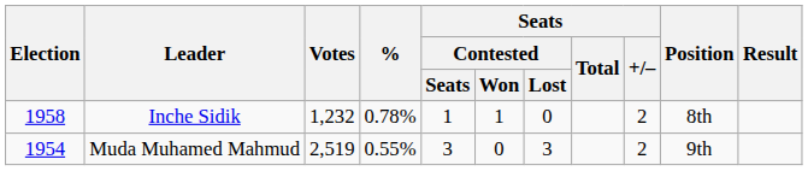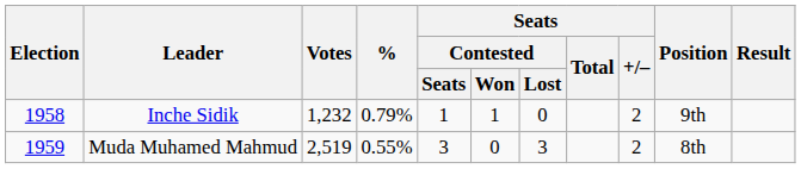Inche Sidik | %: 0.78% -> 0.79%
Inche Sidik | Position: 8th -> 9th
Muda Muhamed Mahmud | Election: 1954 -> 1959
Muda Muhamed Mahmud | Position: 9th -> 8th
